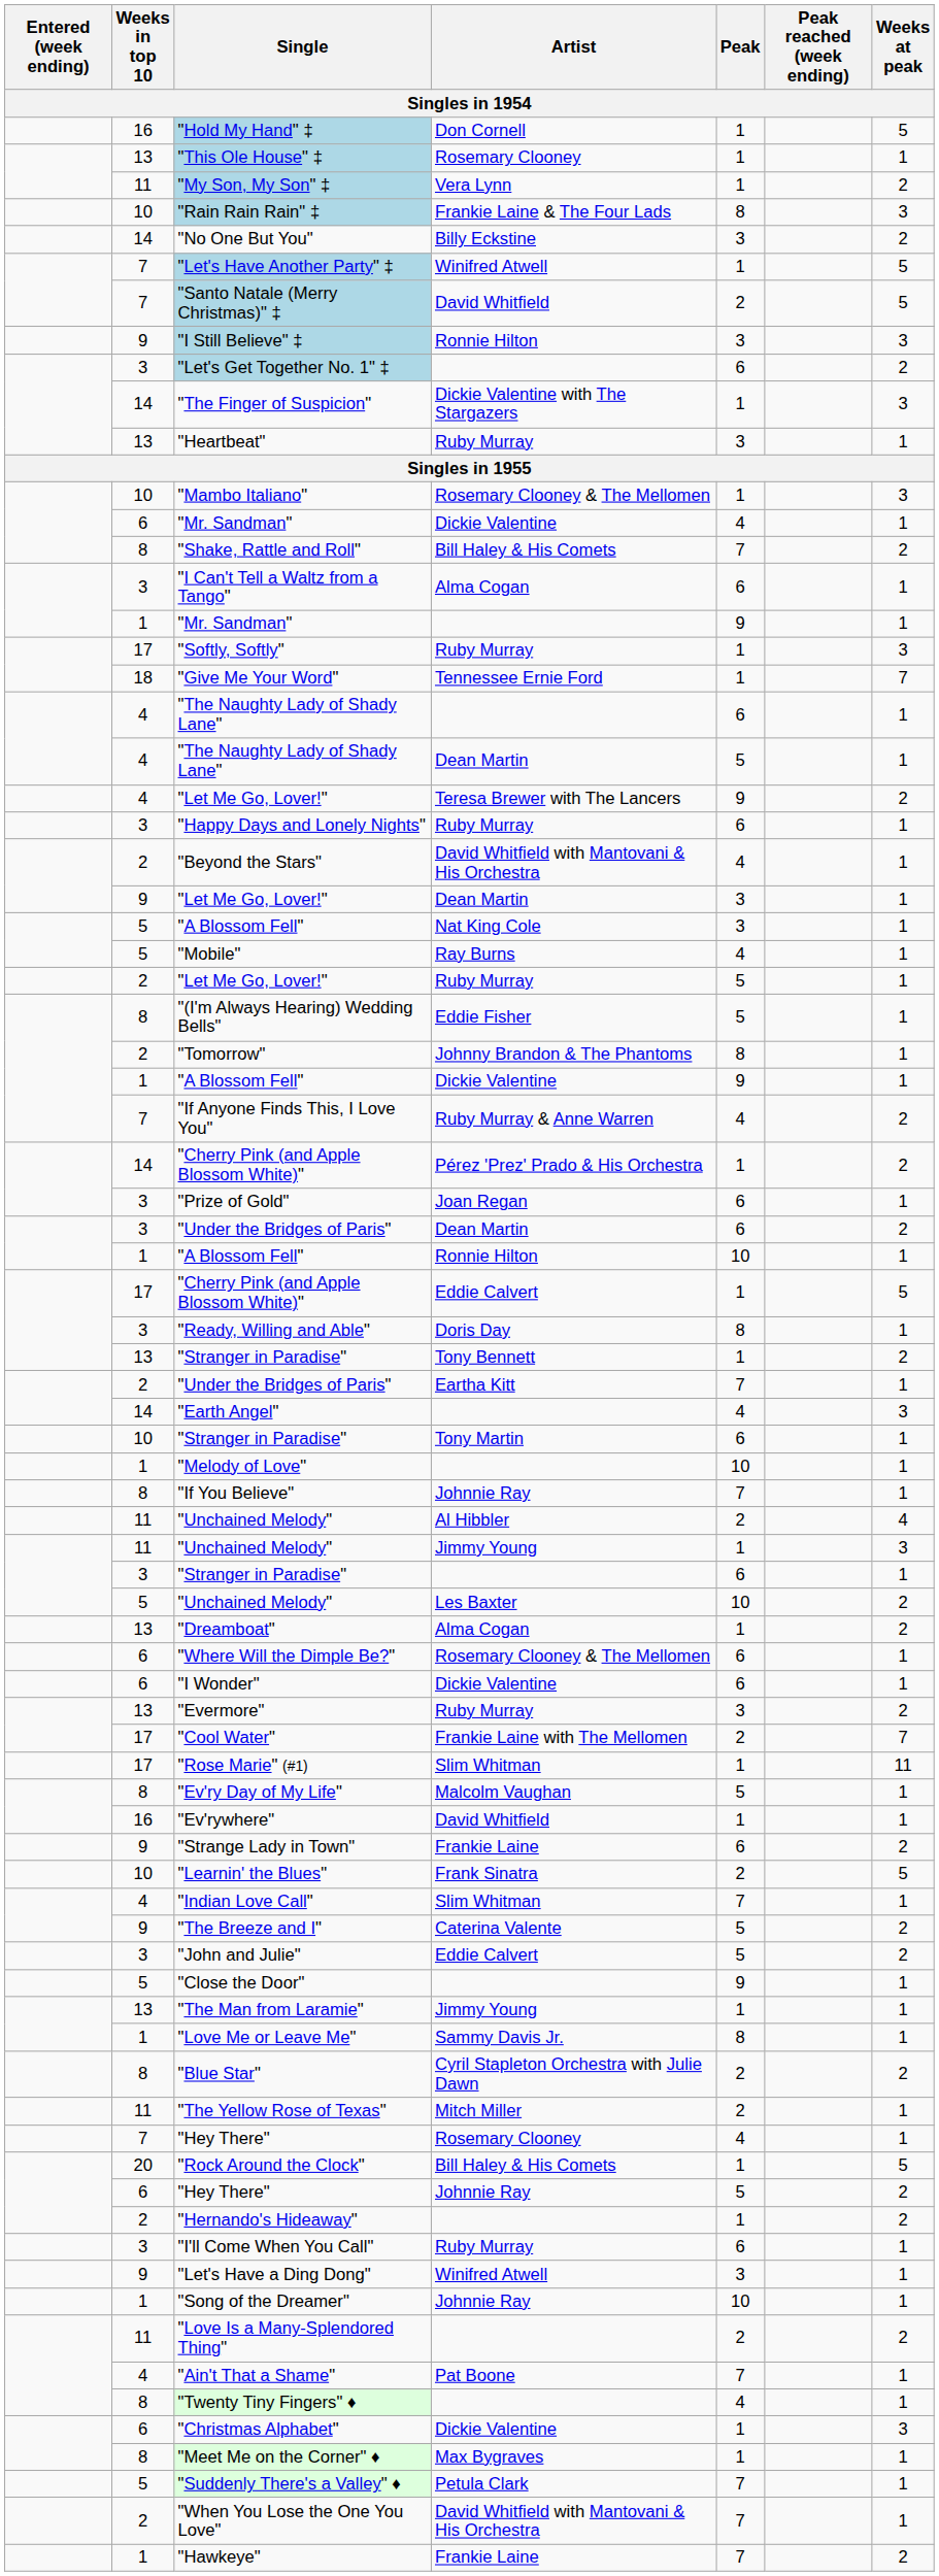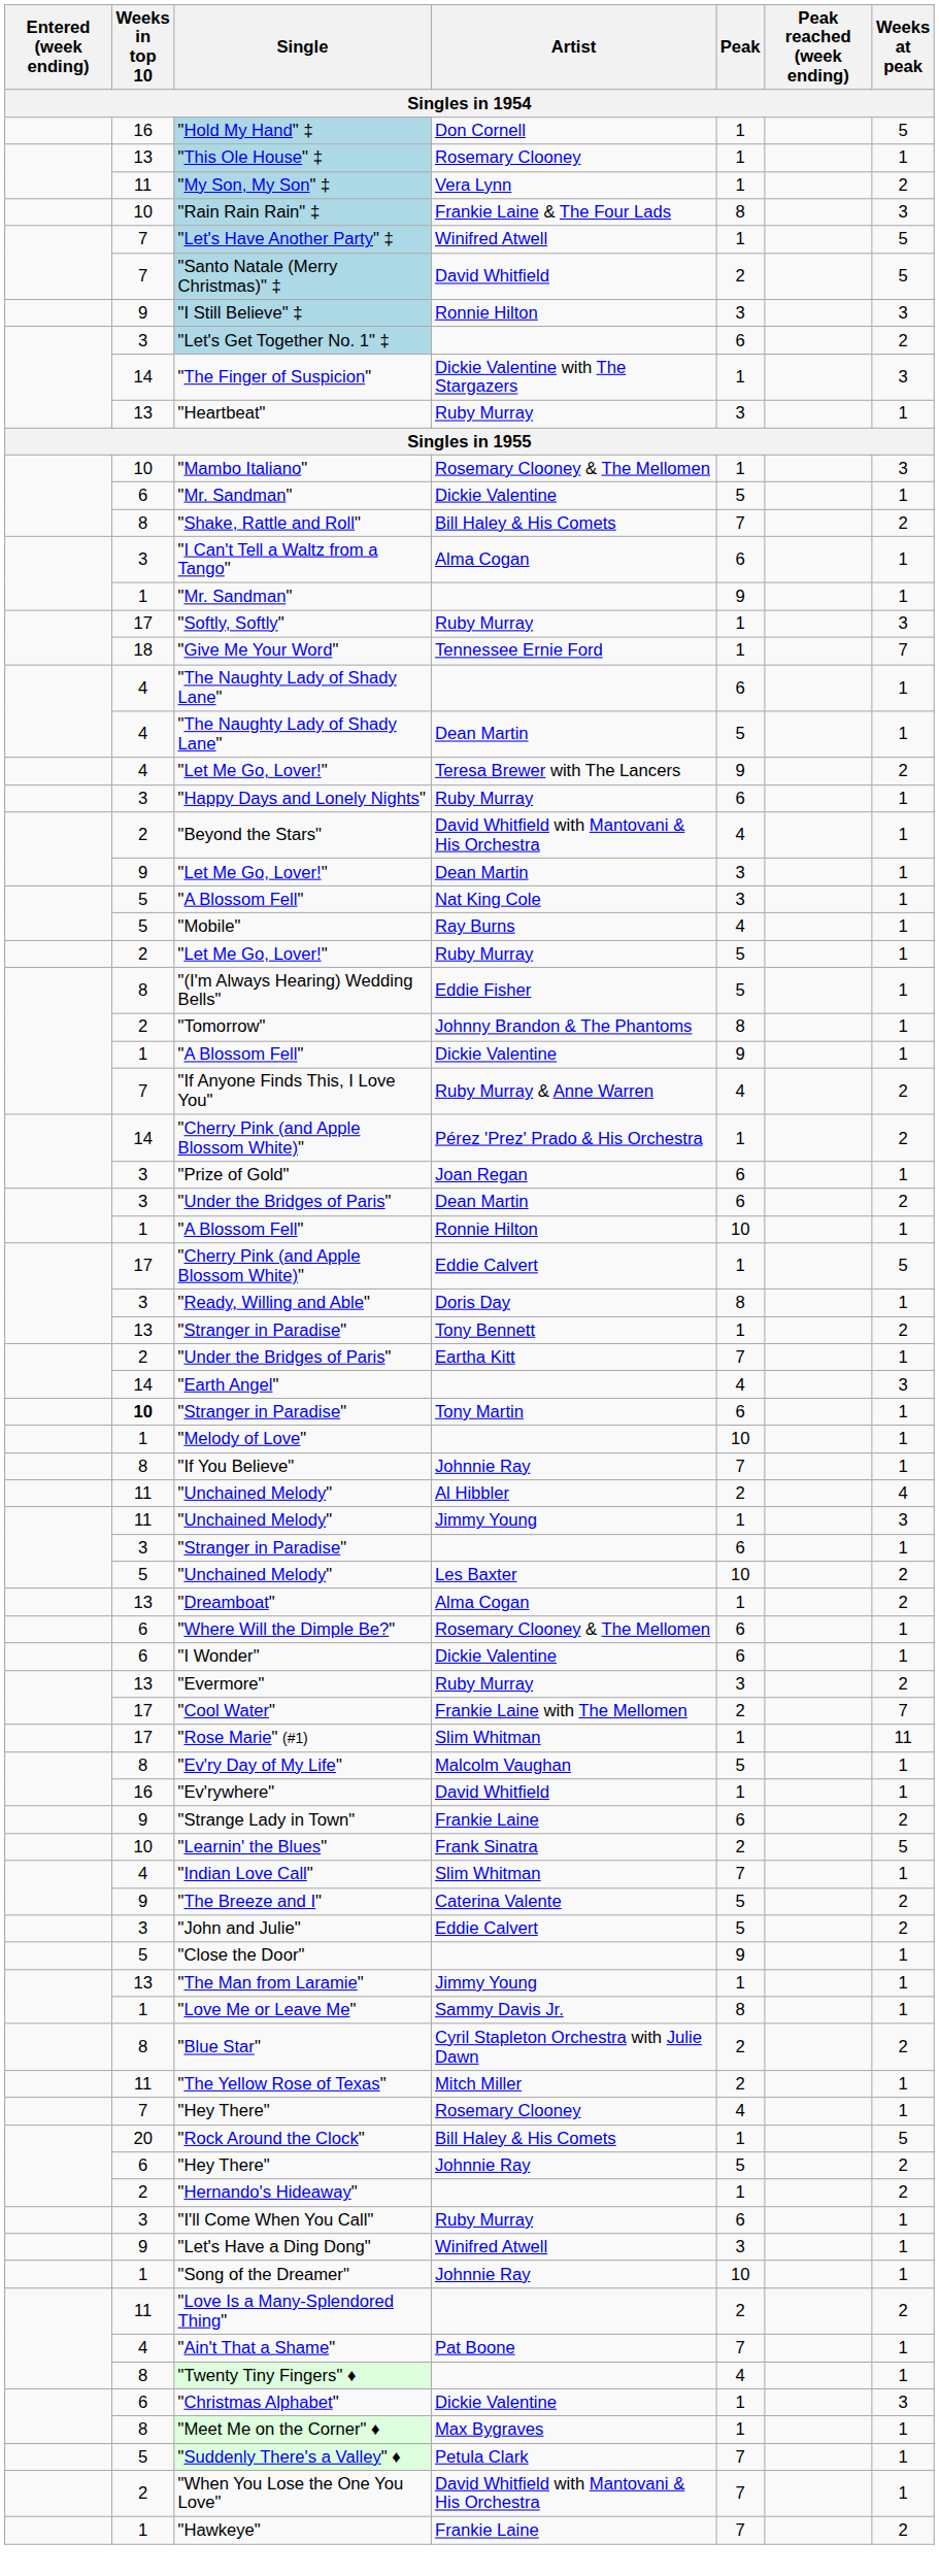- row: 14 | "No One But You" | Billy Eckstine | 3 | 2
"Mr. Sandman" / Dickie Valentine | Peak: 4 -> 5
"Stranger in Paradise" / Tony Martin | Weeks in top 10: normal -> bold
